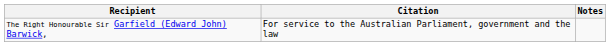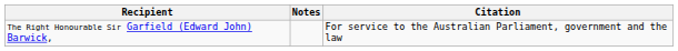columns swapped: Citation <-> Notes
